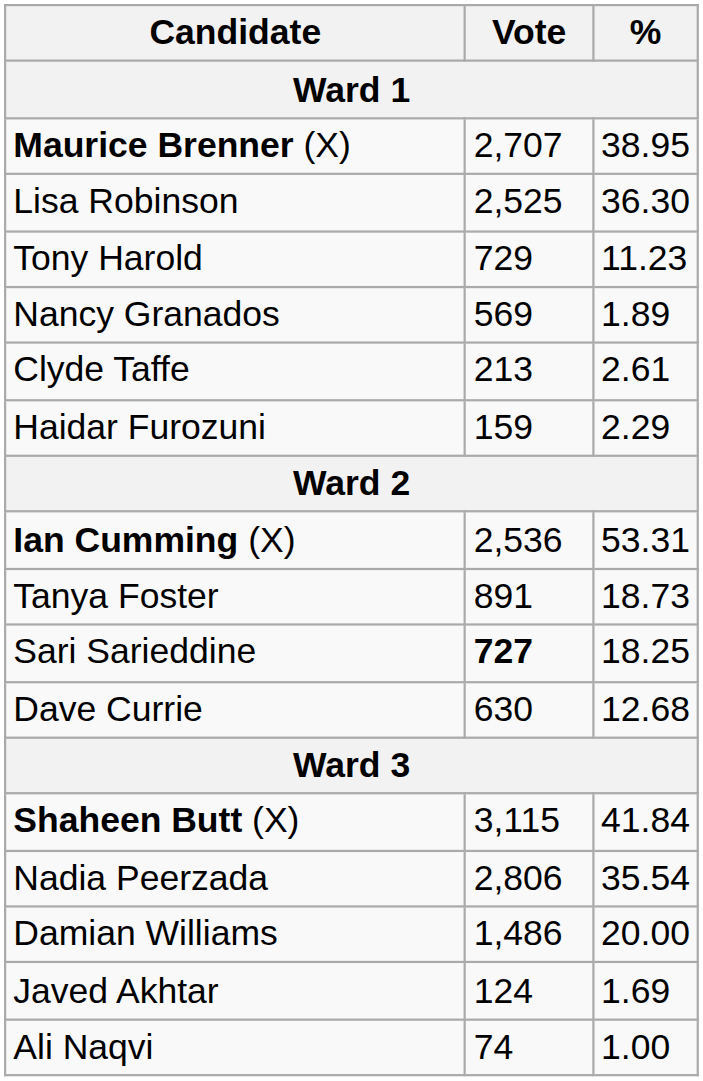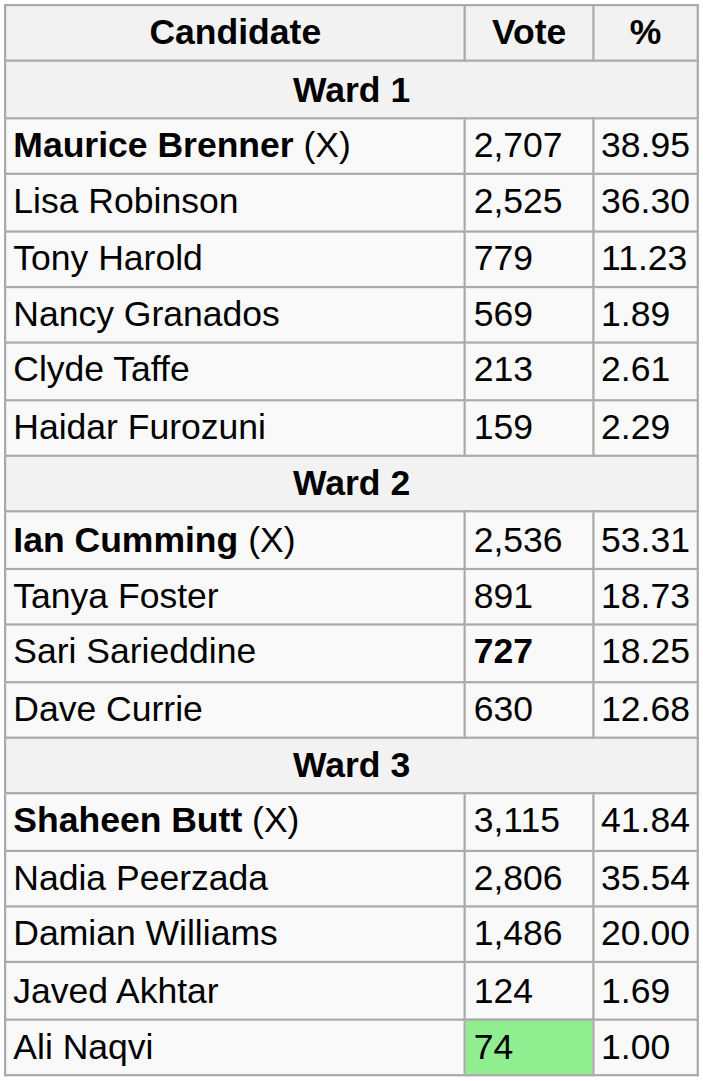Tony Harold | Vote: 729 -> 779
Ali Naqvi | Vote: no background -> lightgreen background
